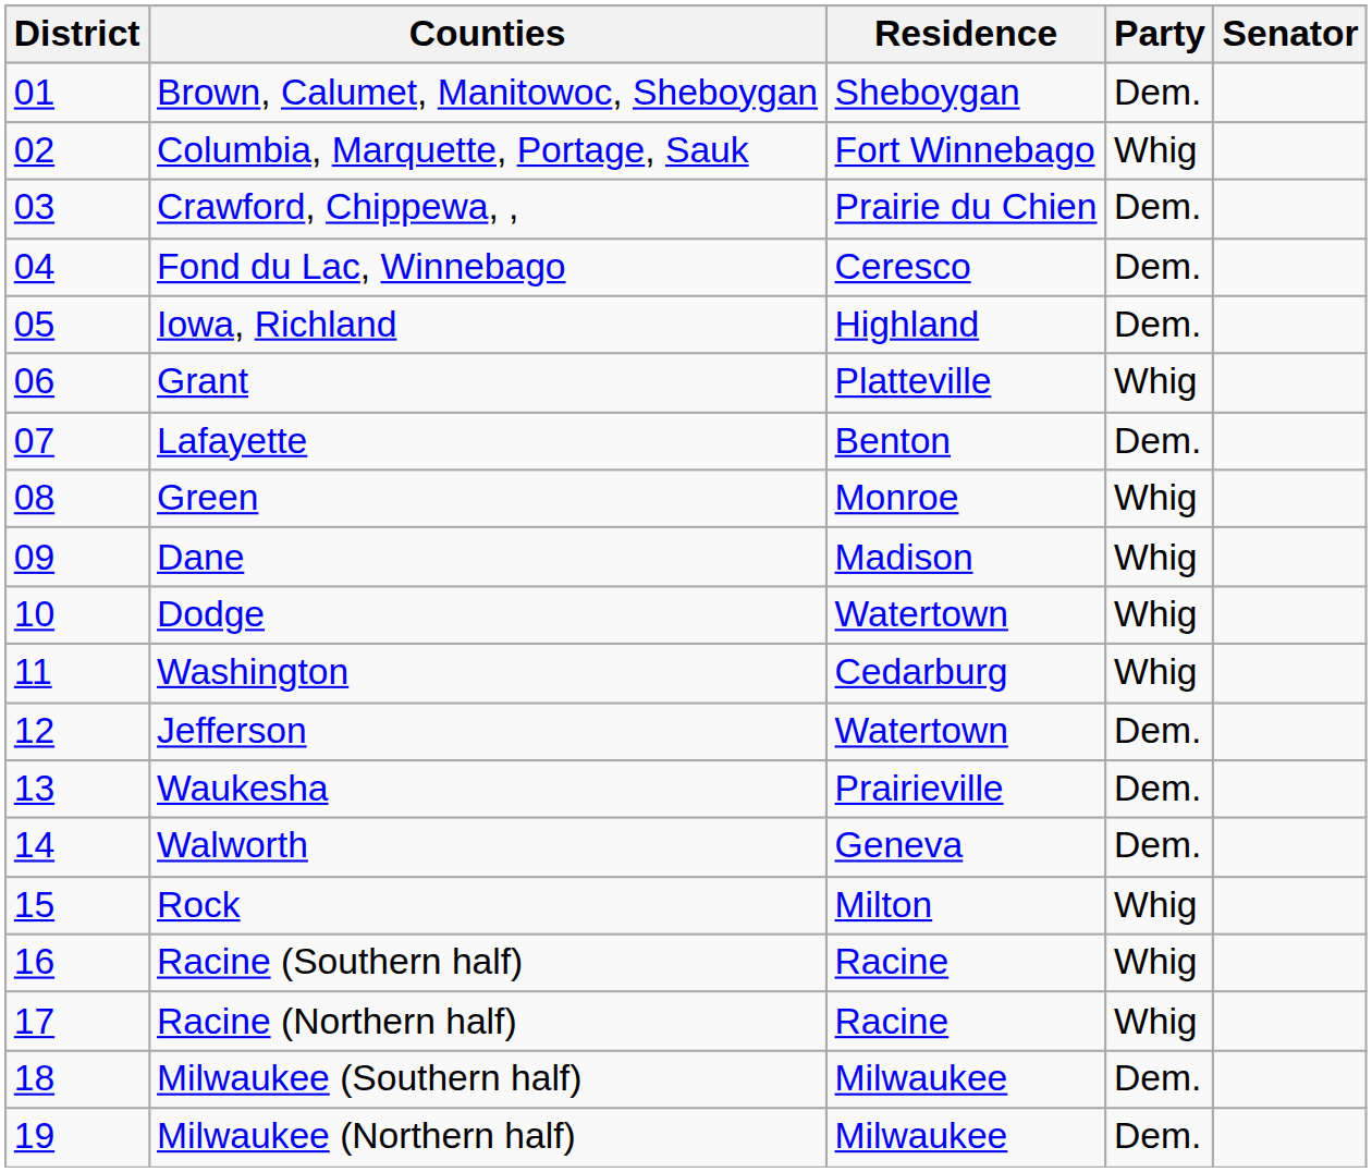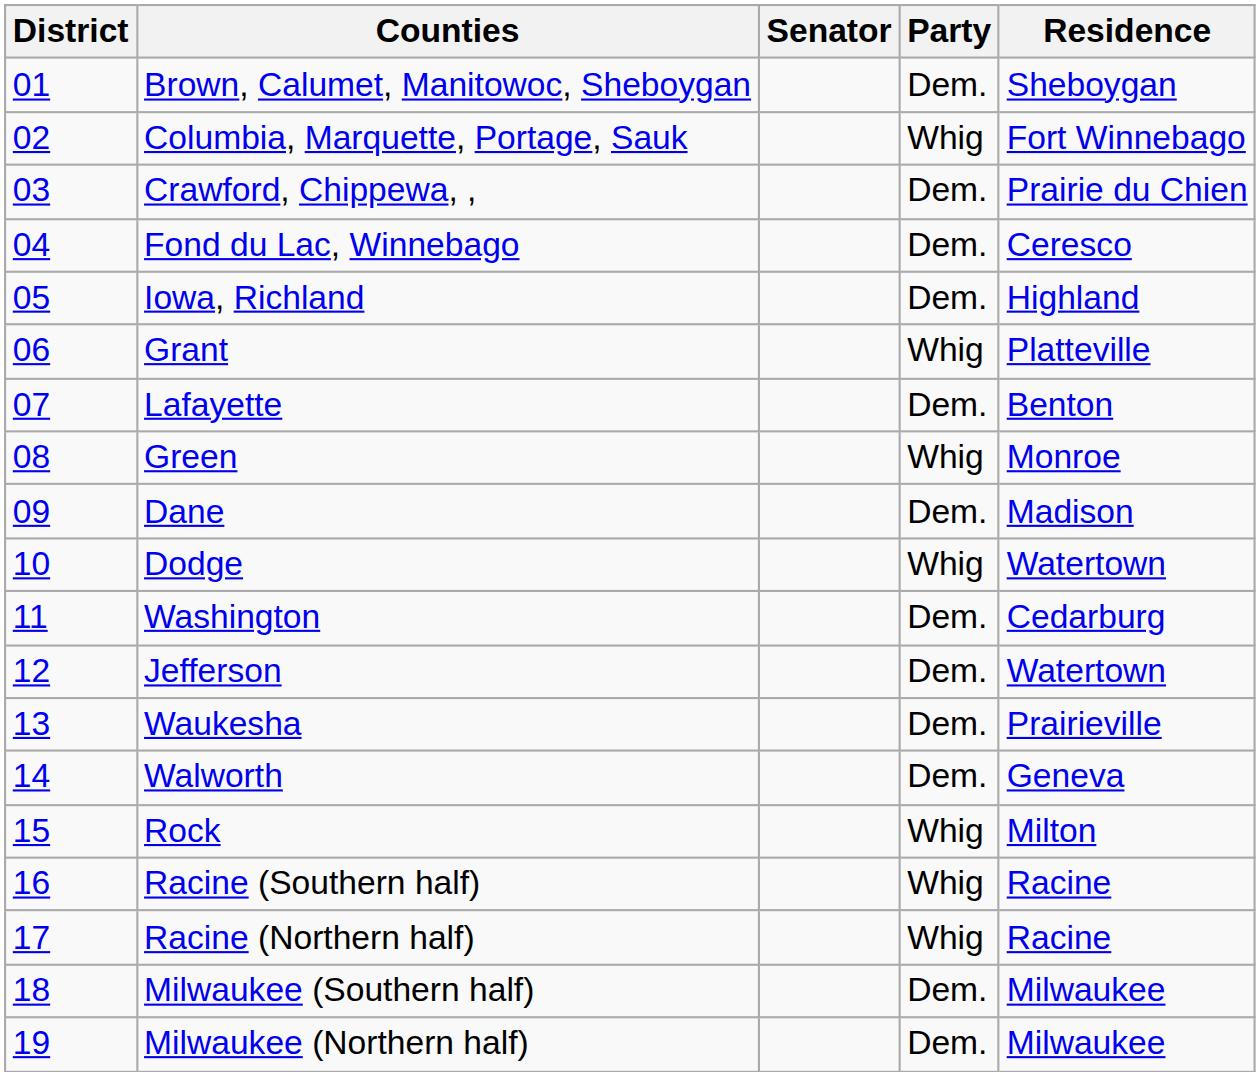columns swapped: Senator <-> Residence
Dane | Party: Whig -> Dem.
Washington | Party: Whig -> Dem.
